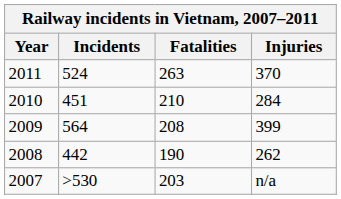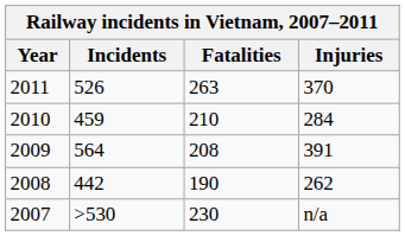2011 | Incidents: 524 -> 526
2010 | Incidents: 451 -> 459
2009 | Injuries: 399 -> 391
2007 | Fatalities: 203 -> 230
